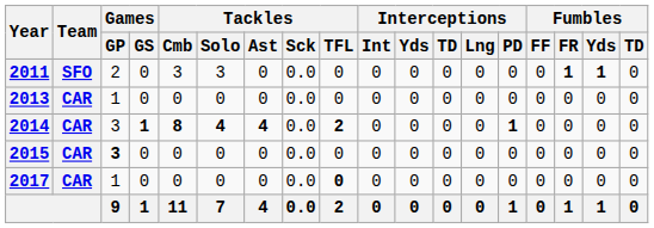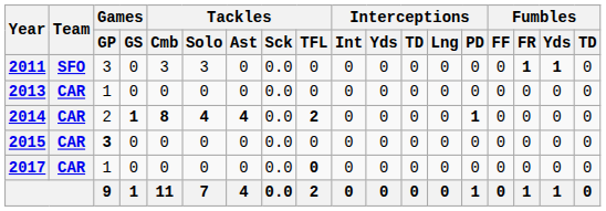2011 | Games / GP: 2 -> 3
2014 | Games / GP: 3 -> 2
